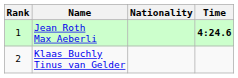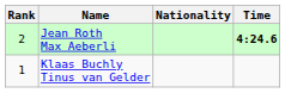Jean Roth Max Aeberli | Rank: 1 -> 2
Klaas Buchly Tinus van Gelder | Rank: 2 -> 1
